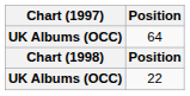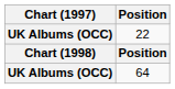rows swapped: 22 <-> 64
